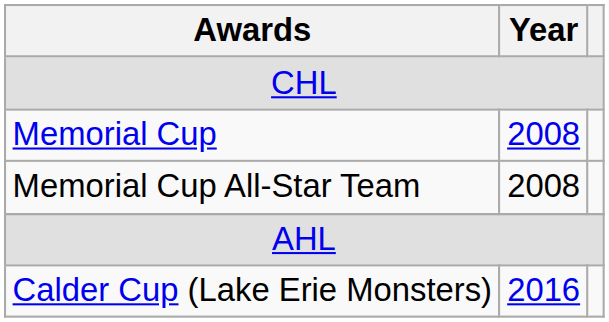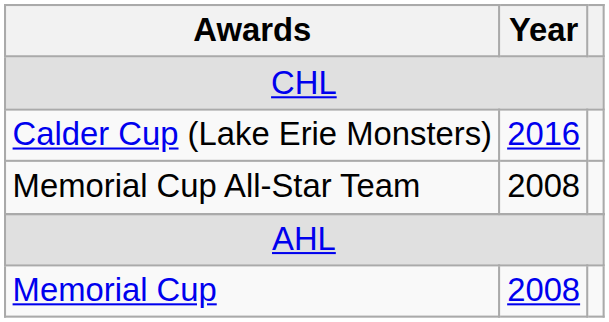rows swapped: Memorial Cup <-> Calder Cup (Lake Erie Monsters)
